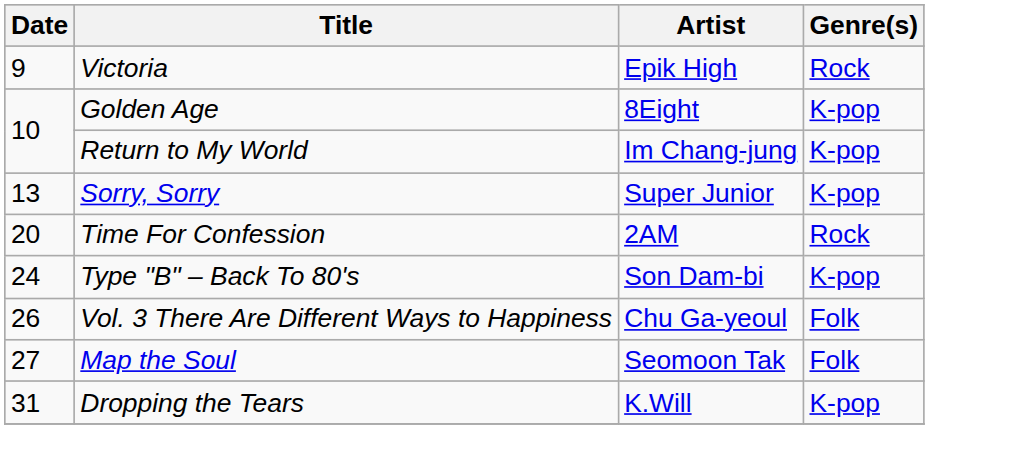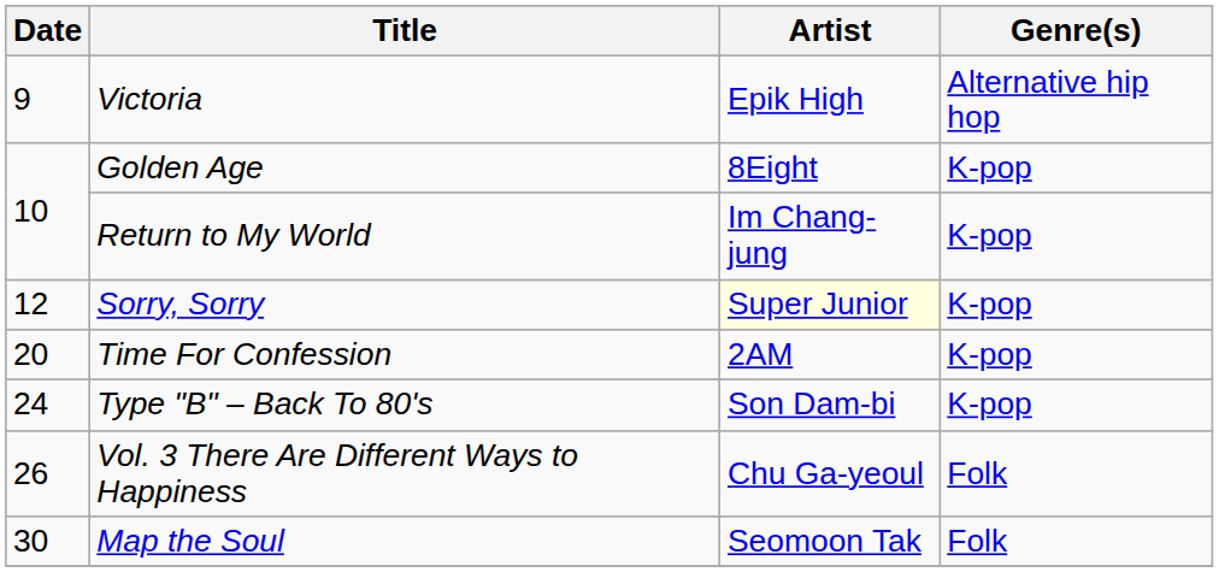Victoria | Genre(s): Rock -> Alternative hip hop
Sorry, Sorry | Date: 13 -> 12
Sorry, Sorry | Artist: no background -> lightyellow background
Time For Confession | Genre(s): Rock -> K-pop
Map the Soul | Date: 27 -> 30
- row: 31 | Dropping the Tears | K.Will | K-pop
